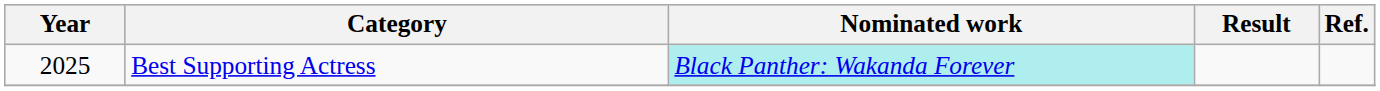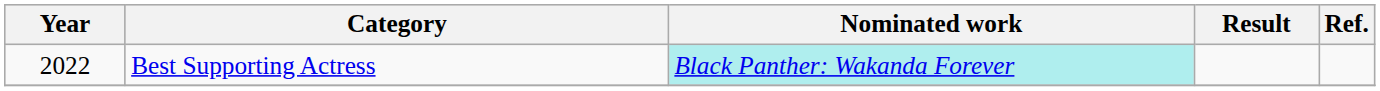Best Supporting Actress | Year: 2025 -> 2022
